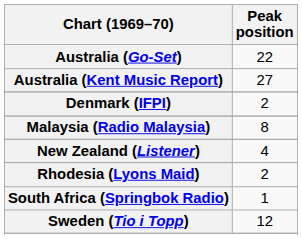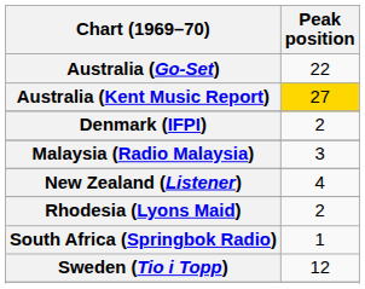Australia (Kent Music Report) | Peak position: no background -> gold background
Malaysia (Radio Malaysia) | Peak position: 8 -> 3
